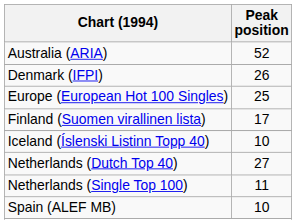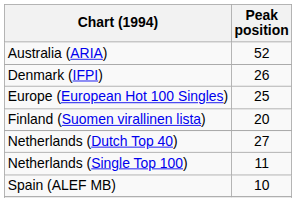Finland (Suomen virallinen lista) | Peak position: 17 -> 20
- row: Iceland (Íslenski Listinn Topp 40) | 10
